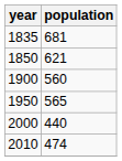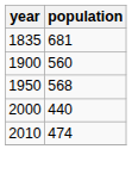- row: 1850 | 621
1950 | population: 565 -> 568
